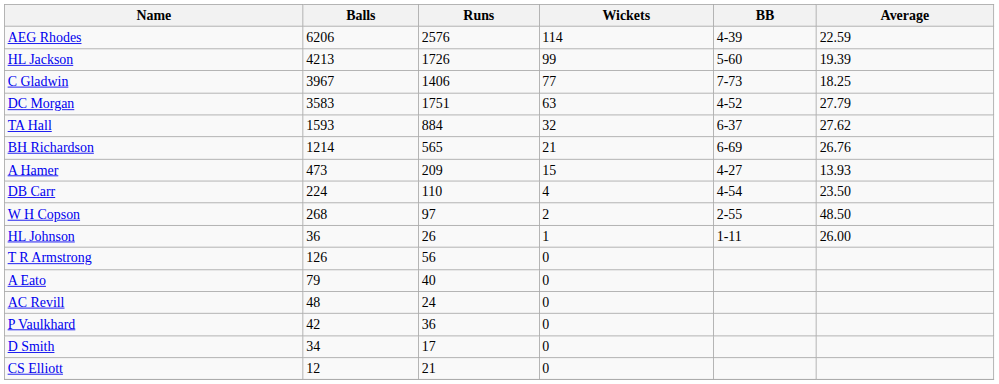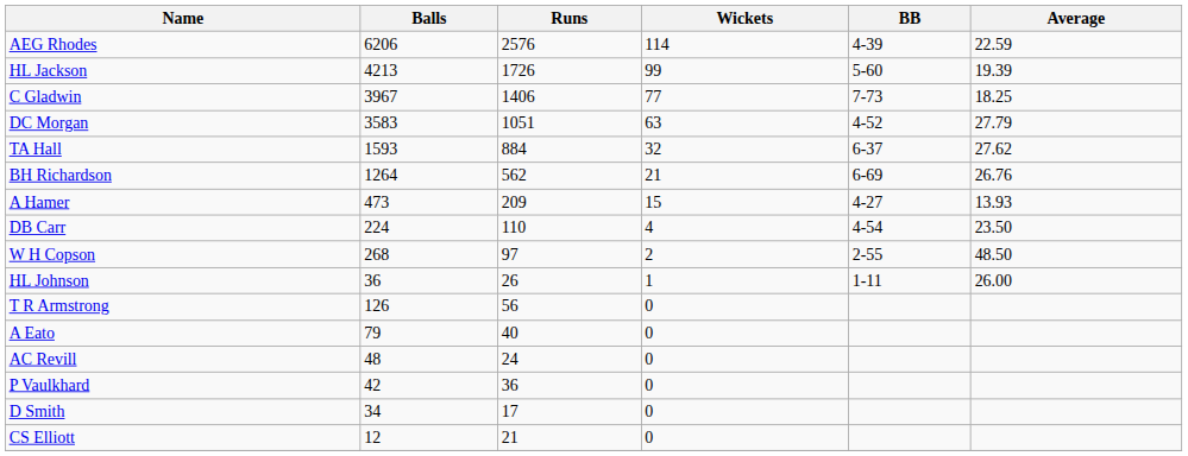DC Morgan | Runs: 1751 -> 1051
BH Richardson | Balls: 1214 -> 1264
BH Richardson | Runs: 565 -> 562
